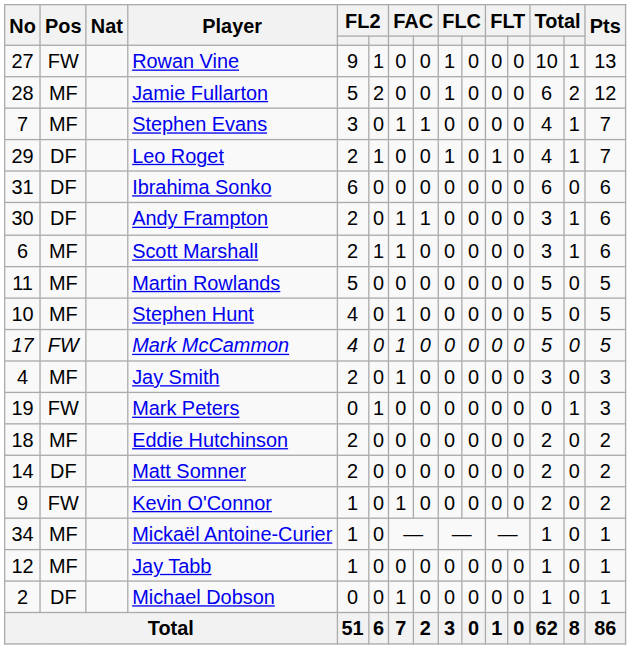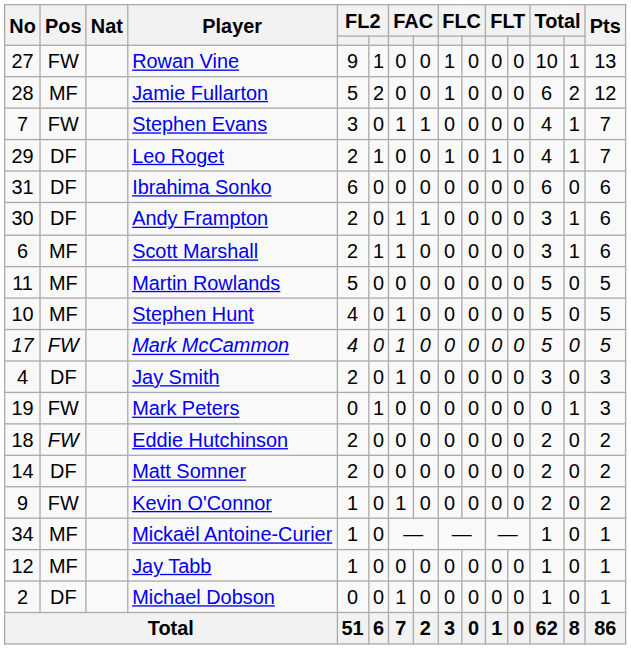Stephen Evans | Pos: MF -> FW
Jay Smith | Pos: MF -> DF
Eddie Hutchinson | Pos: MF -> FW
